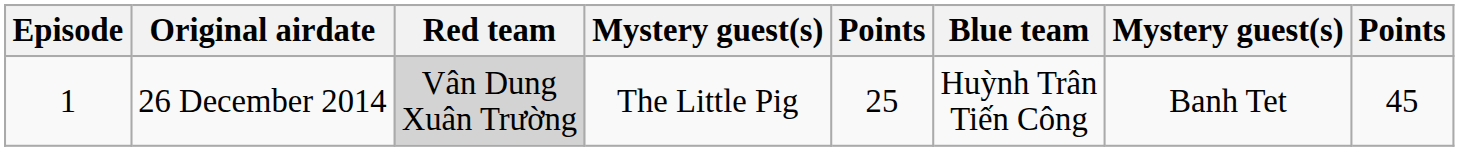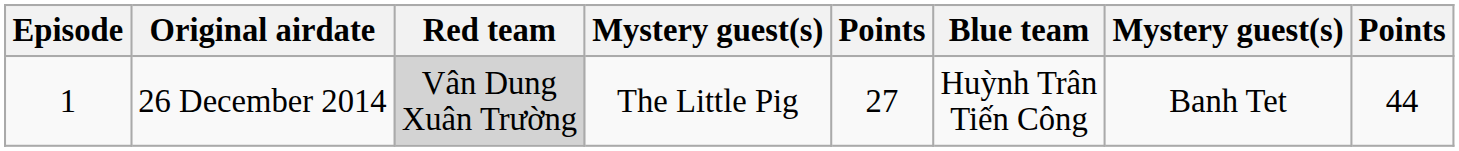26 December 2014 | column 5: 25 -> 27
26 December 2014 | column 8: 45 -> 44
